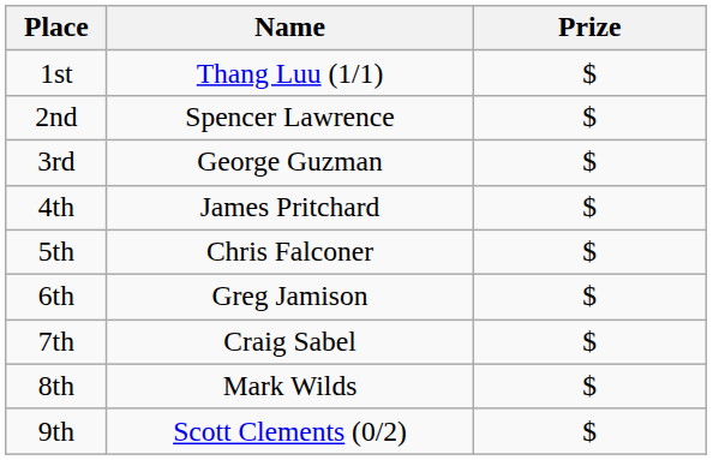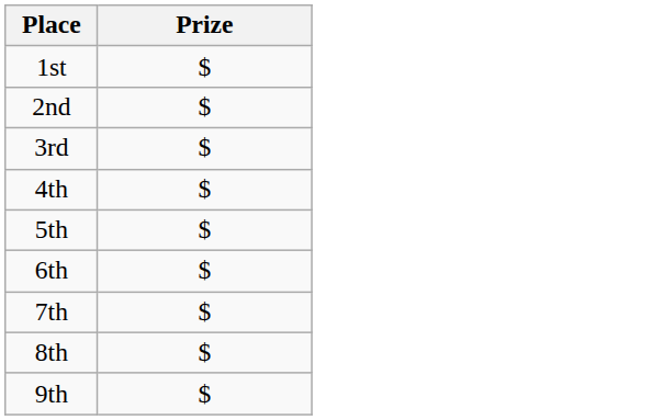- column: Name | Thang Luu (1/1) | Spencer Lawrence | George Guzman | James Pritchard | Chris Falconer | Greg Jamison | Craig Sabel | Mark Wilds | Scott Clements (0/2)
